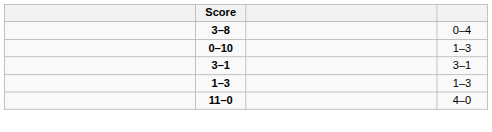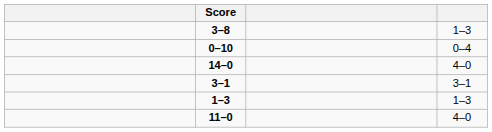3–8 | column 4: 0–4 -> 1–3
0–10 | column 4: 1–3 -> 0–4
+ row: 14–0 | 4–0
